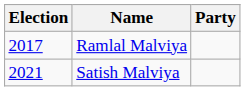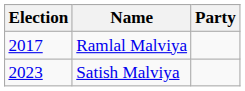Satish Malviya | Election: 2021 -> 2023
